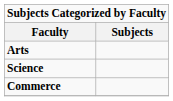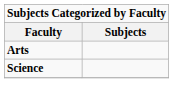- row: Commerce
